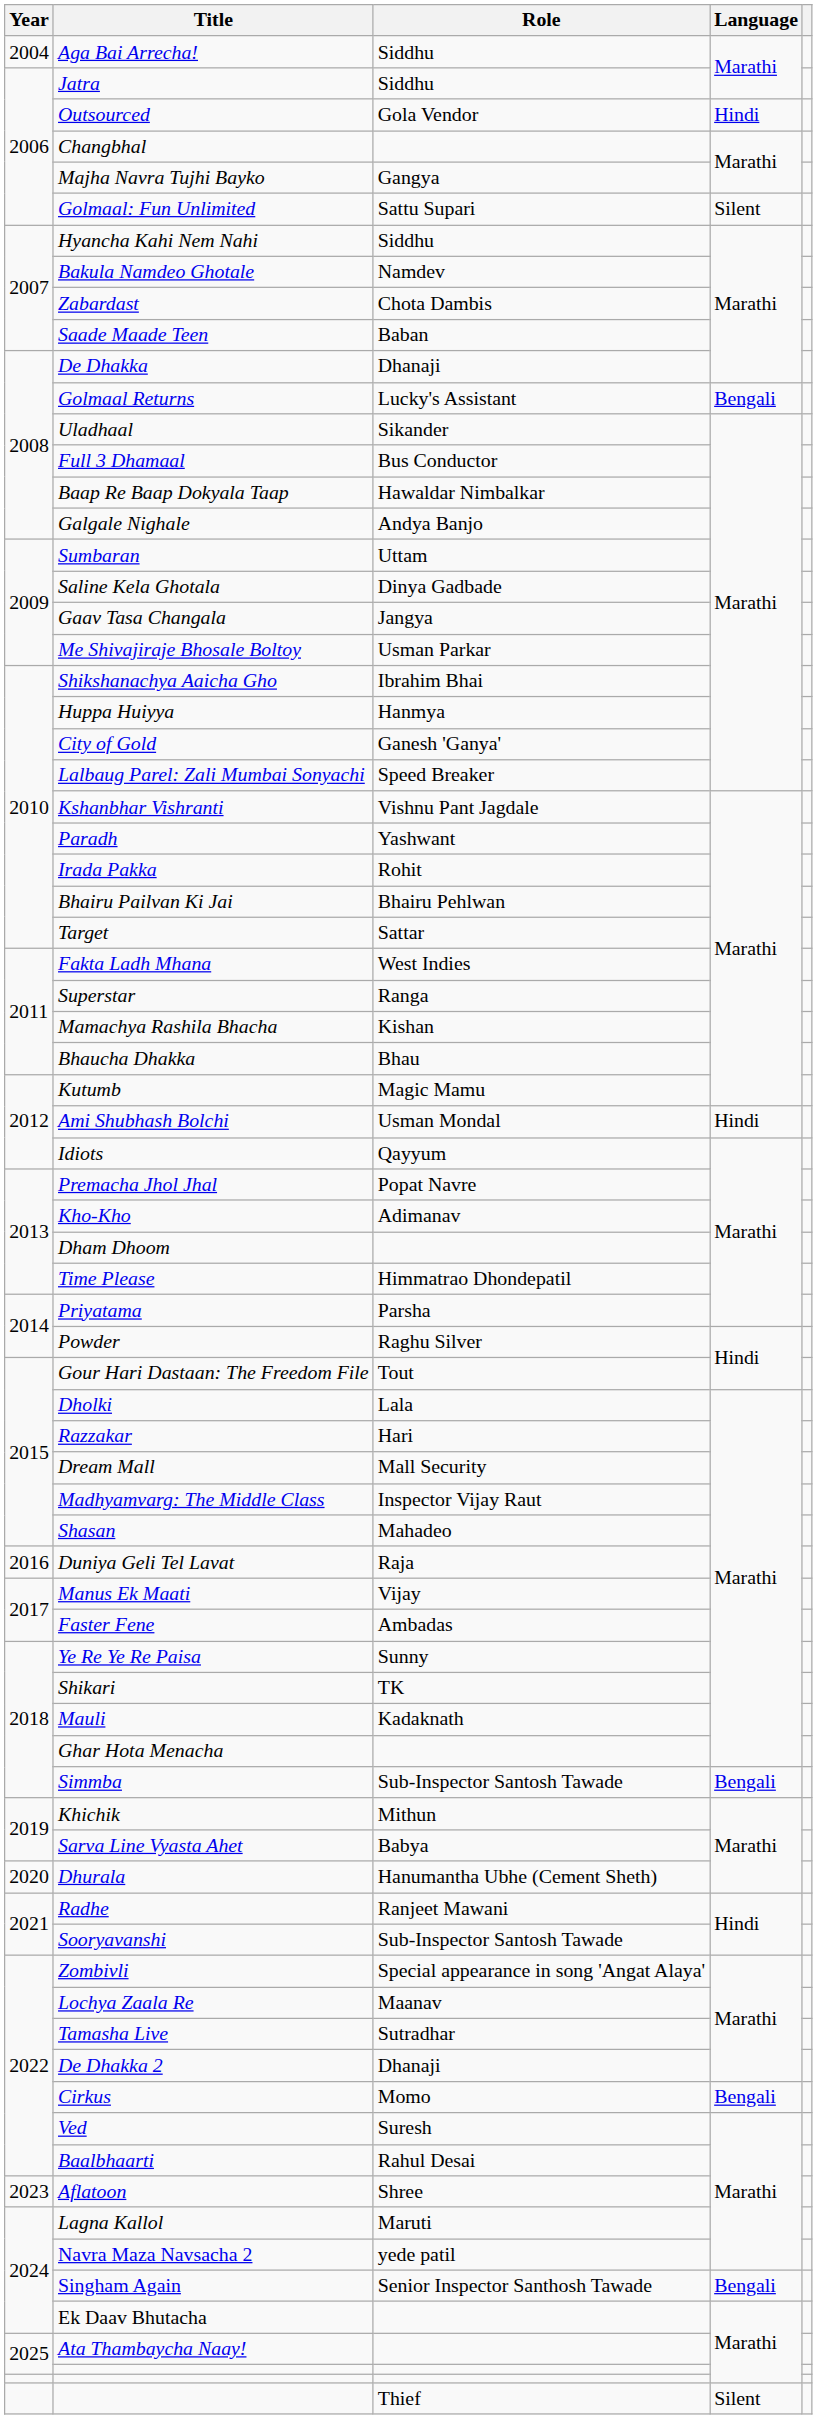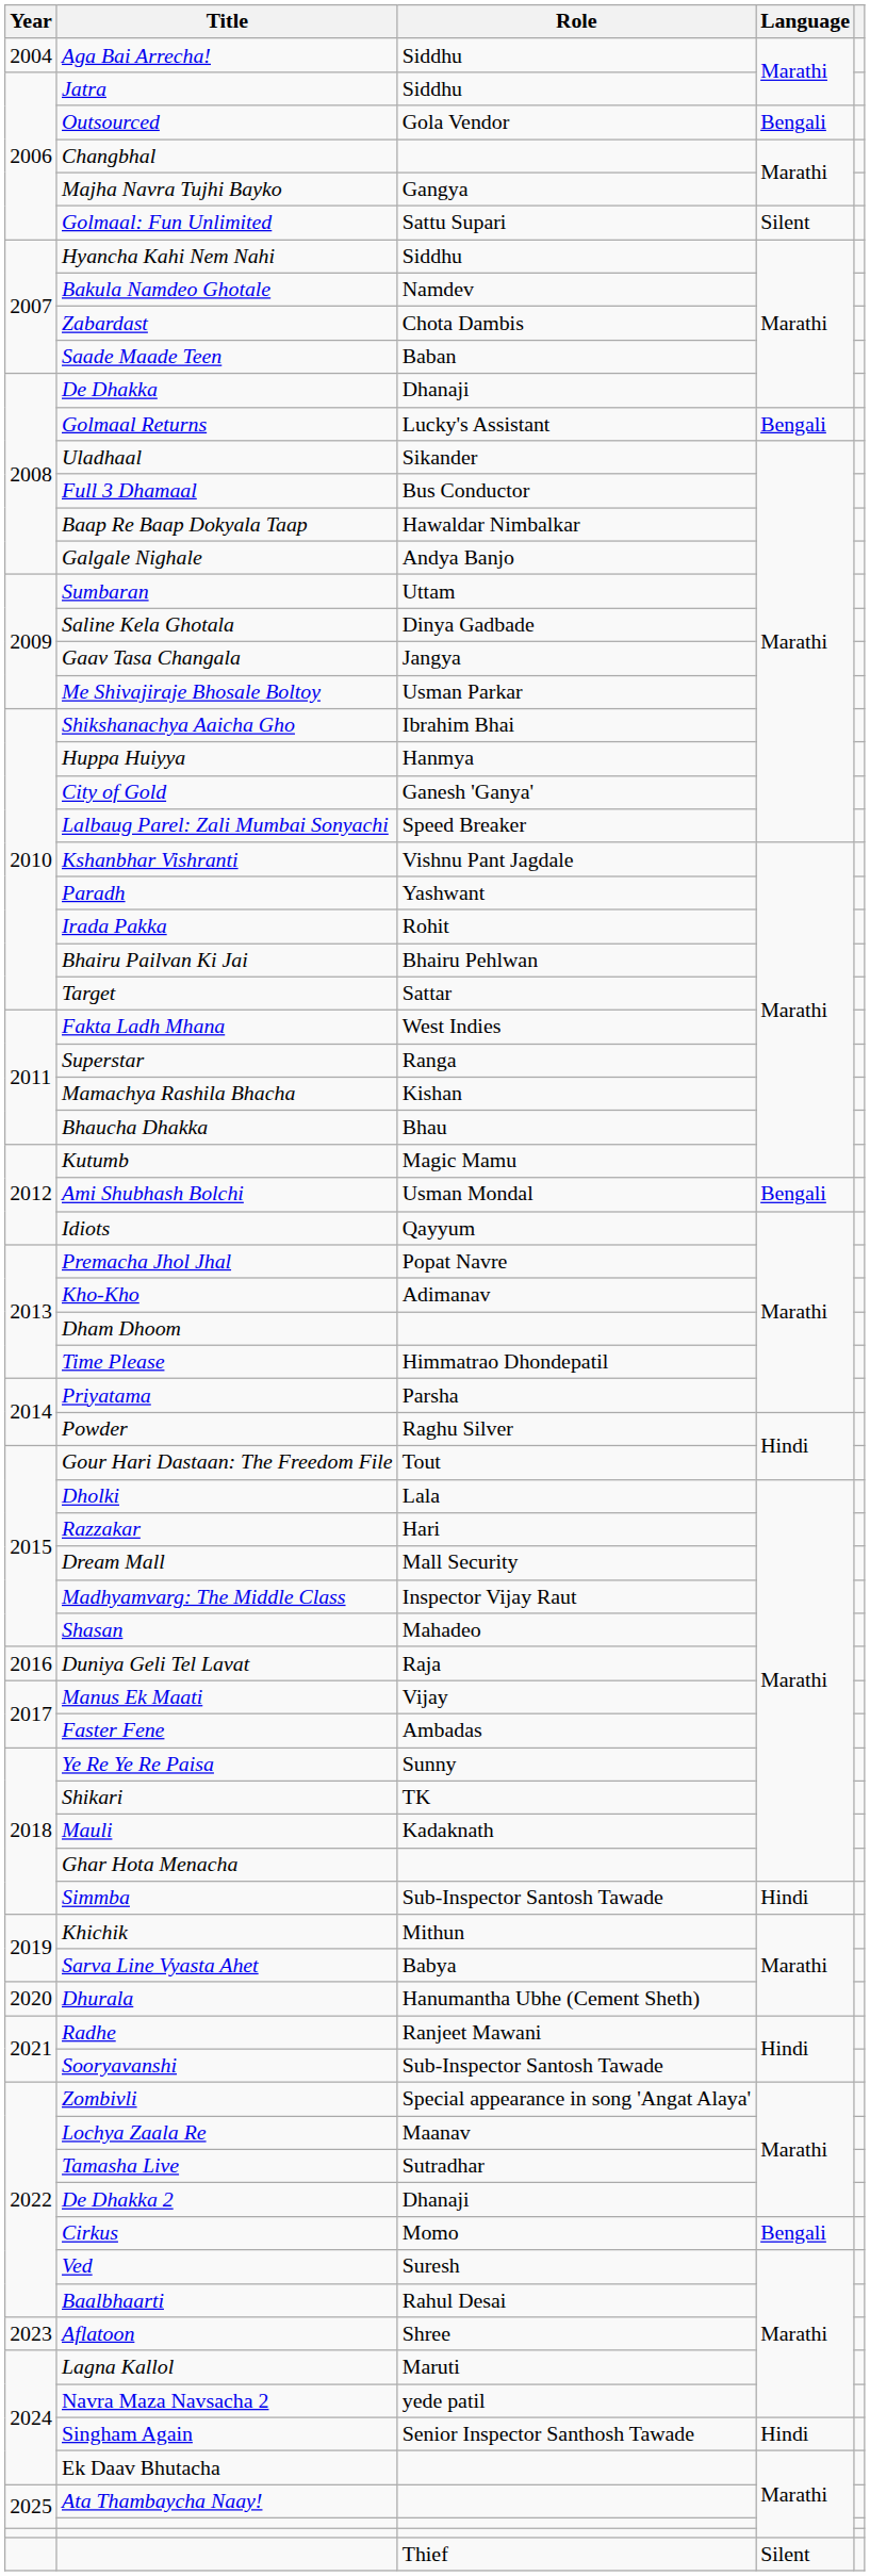Outsourced | Language: Hindi -> Bengali
Ami Shubhash Bolchi | Language: Hindi -> Bengali
Simmba | Language: Bengali -> Hindi
Singham Again | Language: Bengali -> Hindi
